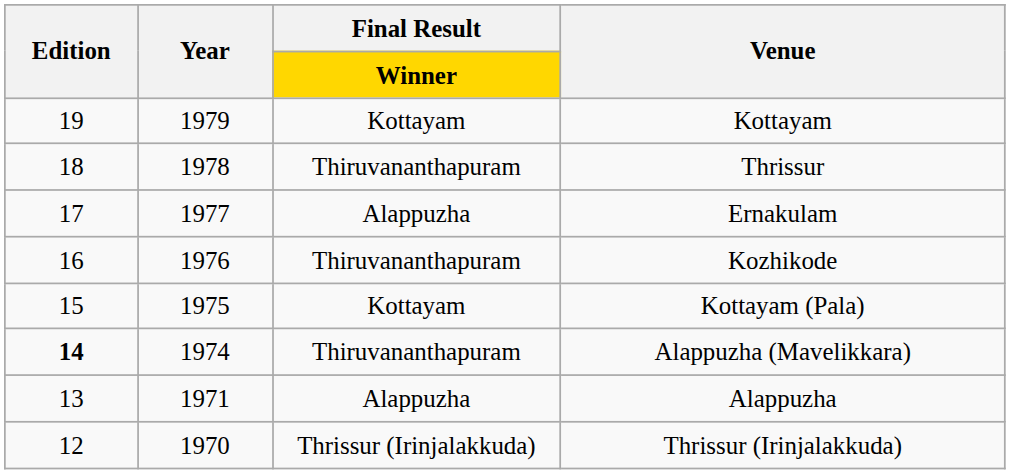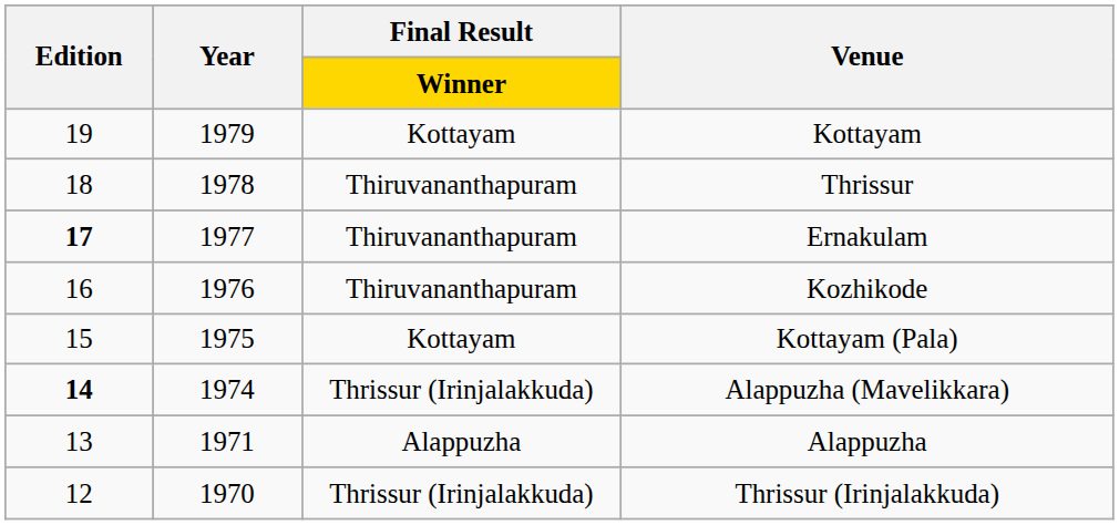Ernakulam | Edition: normal -> bold
Ernakulam | Final Result / Winner: Alappuzha -> Thiruvananthapuram
Alappuzha (Mavelikkara) | Final Result / Winner: Thiruvananthapuram -> Thrissur (Irinjalakkuda)
